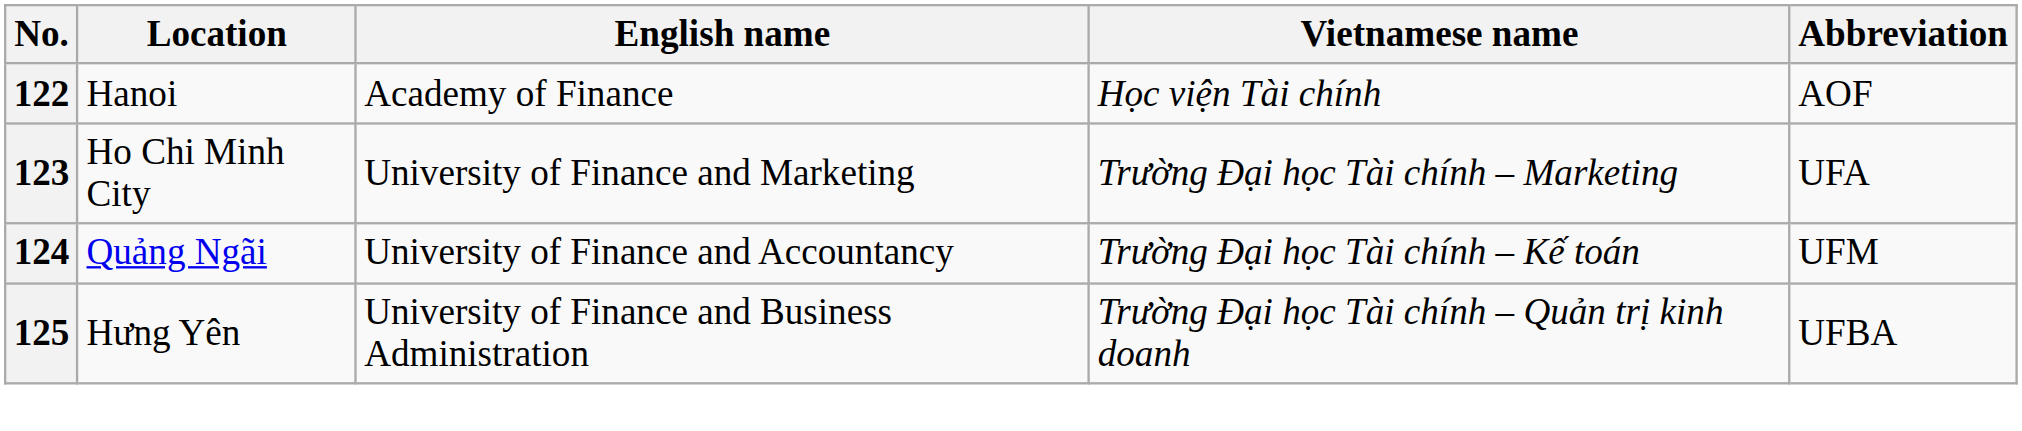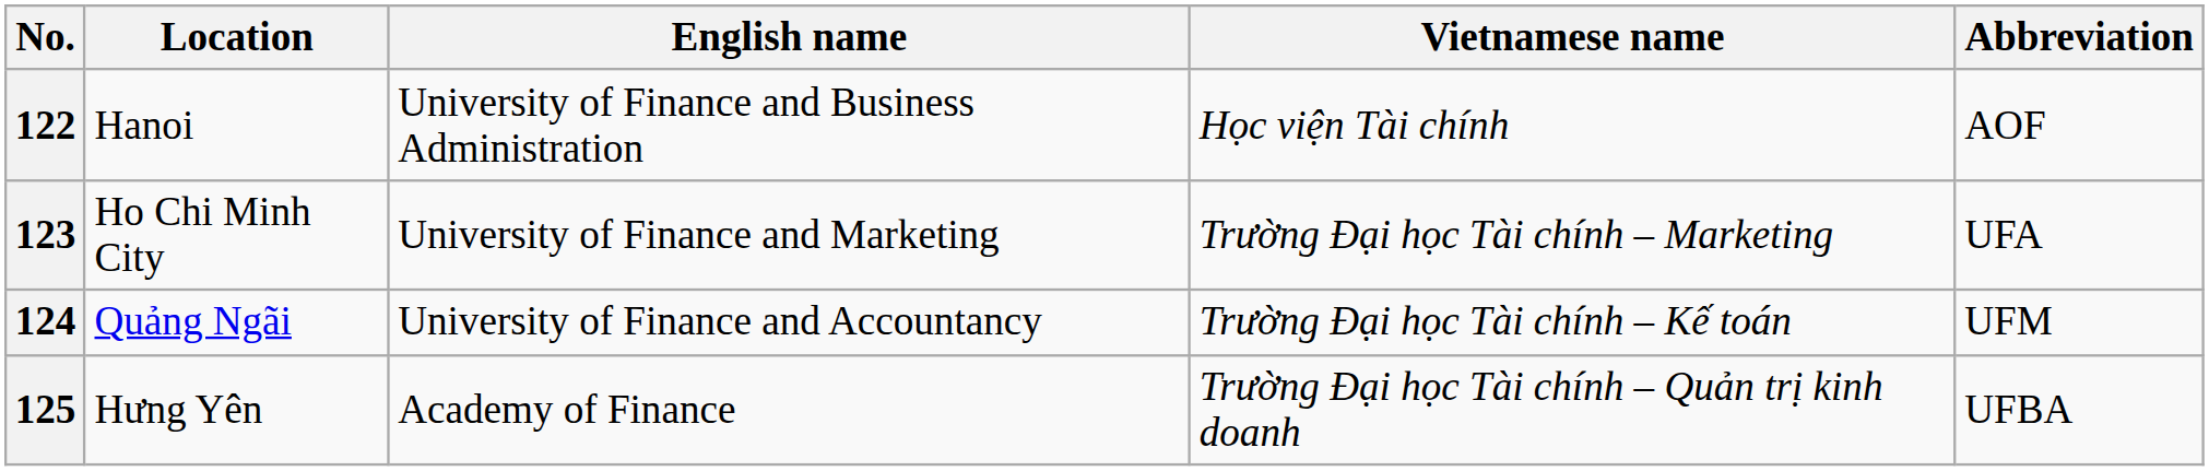122 | English name: Academy of Finance -> University of Finance and Business Administration
125 | English name: University of Finance and Business Administration -> Academy of Finance
